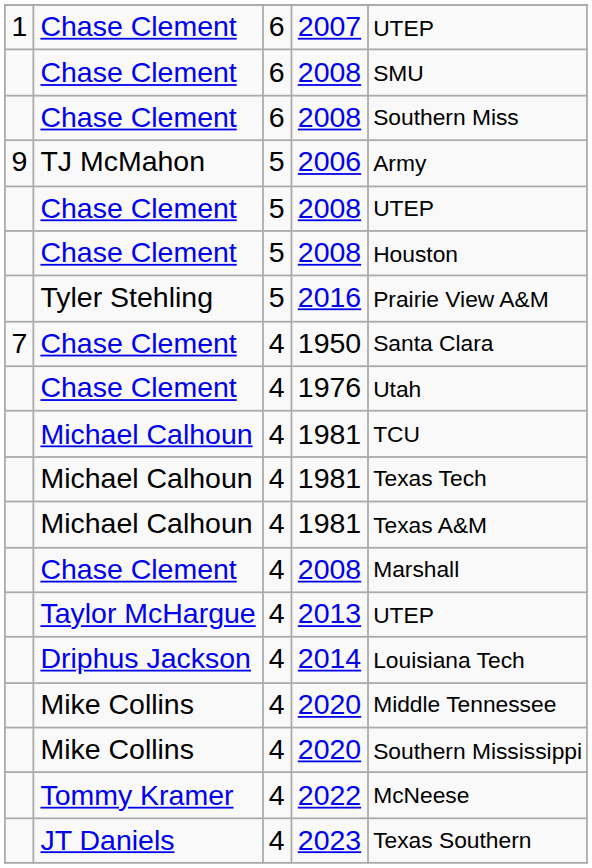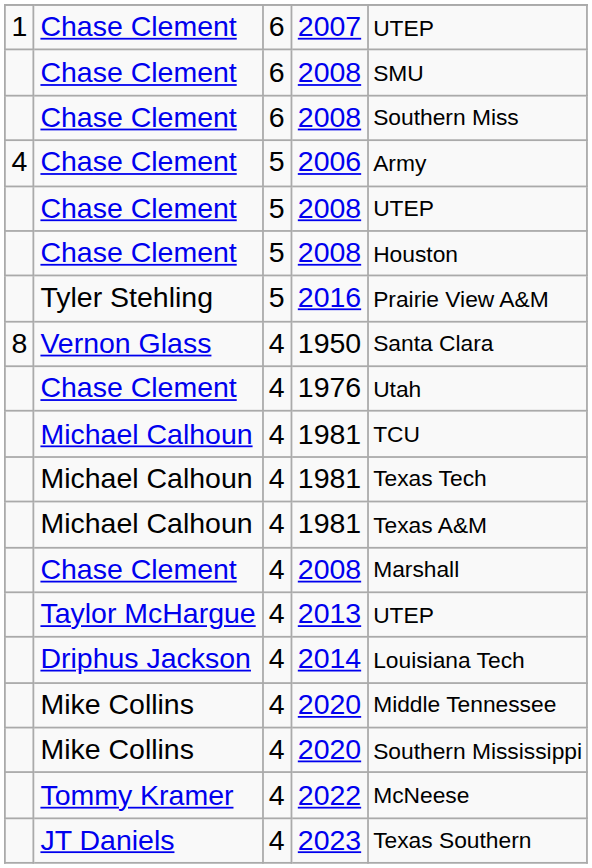2006 | column 1: 9 -> 4
2006 | column 2: TJ McMahon -> Chase Clement
1950 | column 1: 7 -> 8
1950 | column 2: Chase Clement -> Vernon Glass
